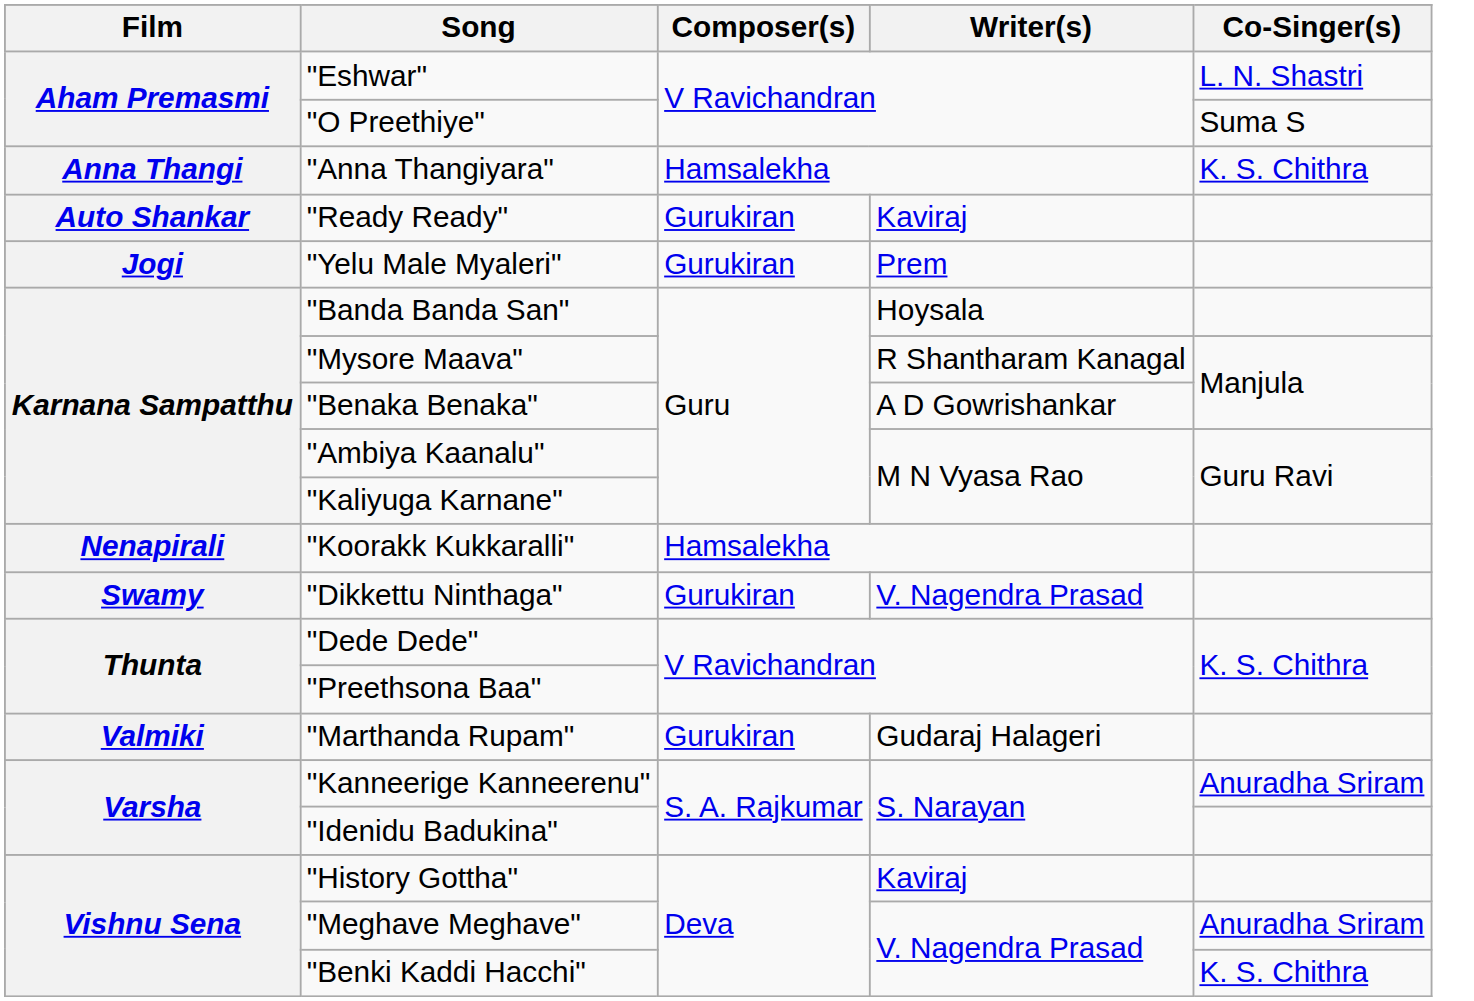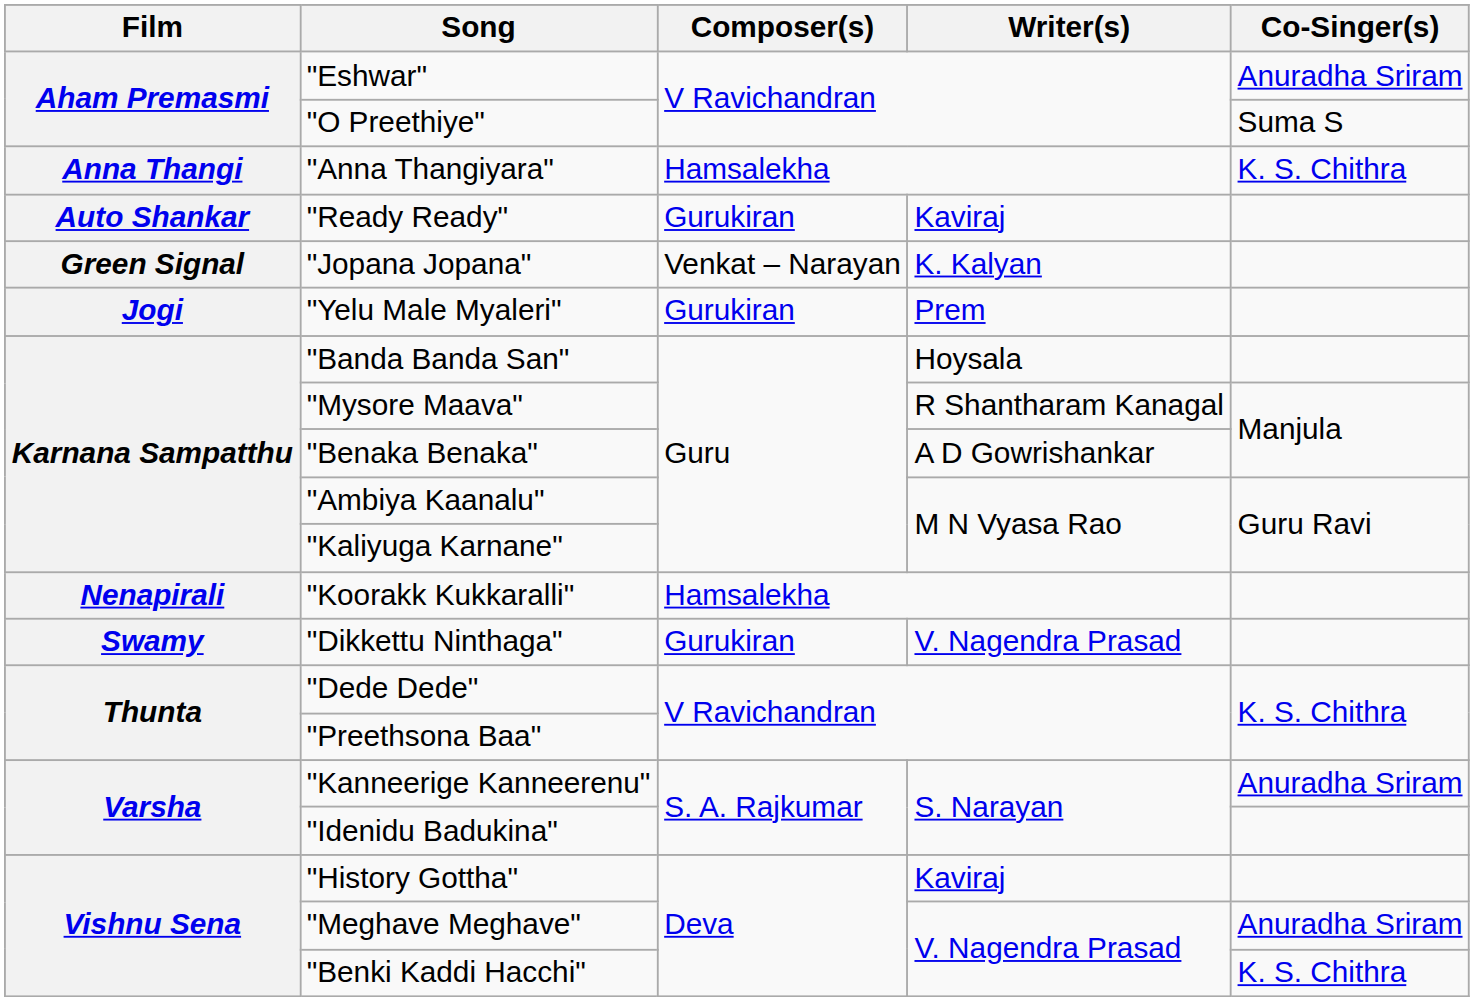"Eshwar" | Co-Singer(s): L. N. Shastri -> Anuradha Sriram
+ row: Green Signal | "Jopana Jopana" | Venkat – Narayan | K. Kalyan
- row: Valmiki | "Marthanda Rupam" | Gurukiran | Gudaraj Halageri
